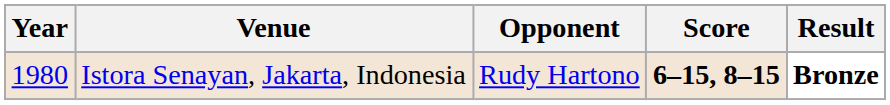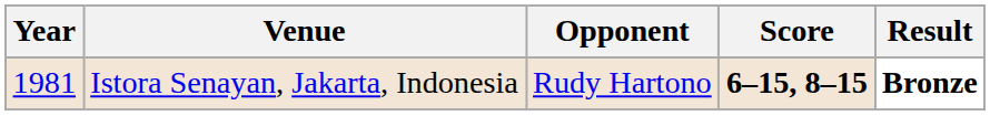Istora Senayan, Jakarta, Indonesia | Year: 1980 -> 1981
